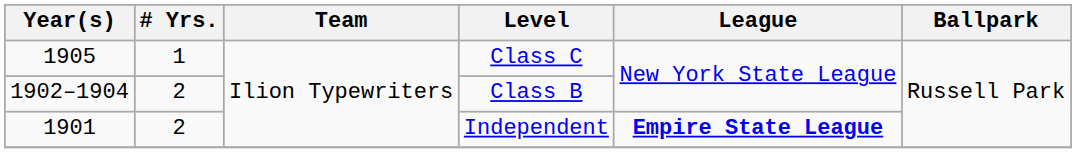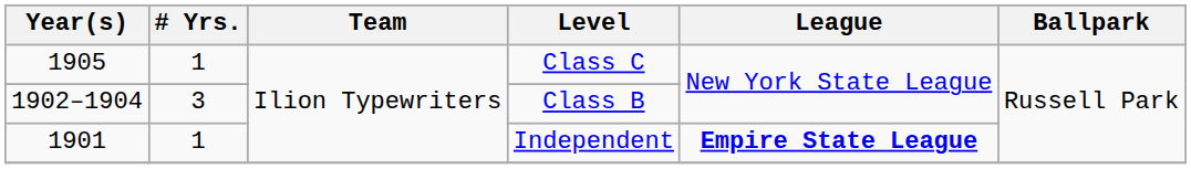Class B | # Yrs.: 2 -> 3
Independent | # Yrs.: 2 -> 1
